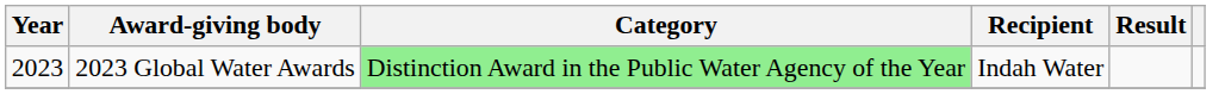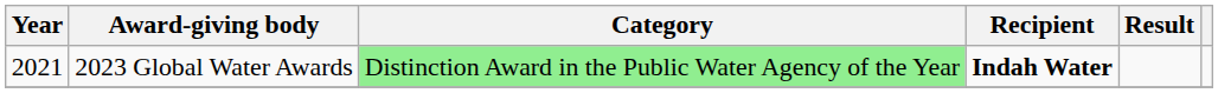2023 Global Water Awards | Year: 2023 -> 2021
2023 Global Water Awards | Recipient: normal -> bold
